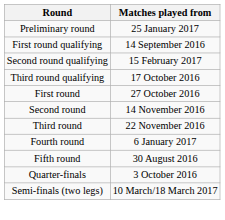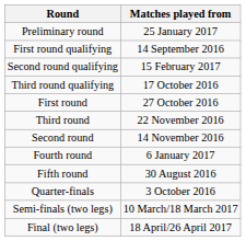rows swapped: Second round <-> Third round
+ row: Final (two legs) | 18 April/26 April 2017
